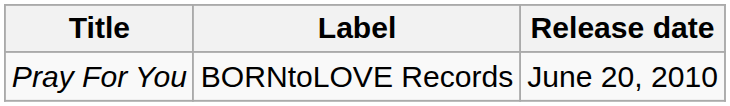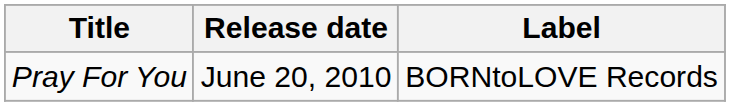columns swapped: Release date <-> Label
